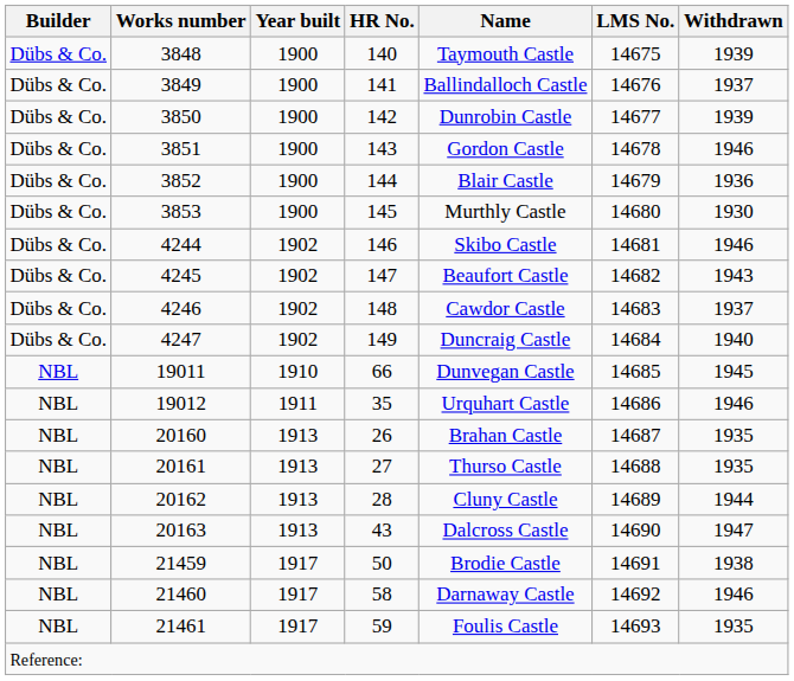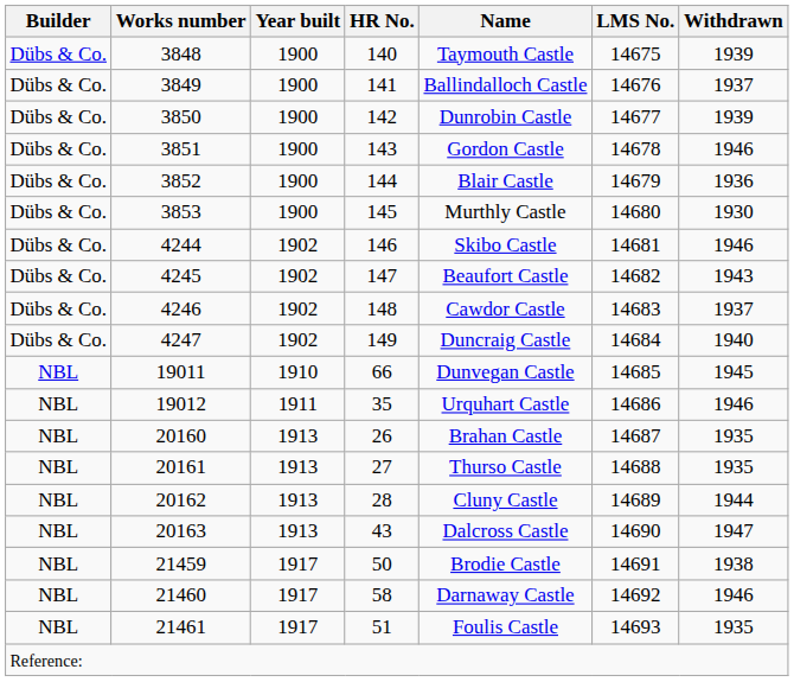21461 | HR No.: 59 -> 51
